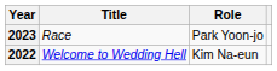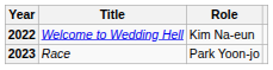rows swapped: 2022 <-> 2023
